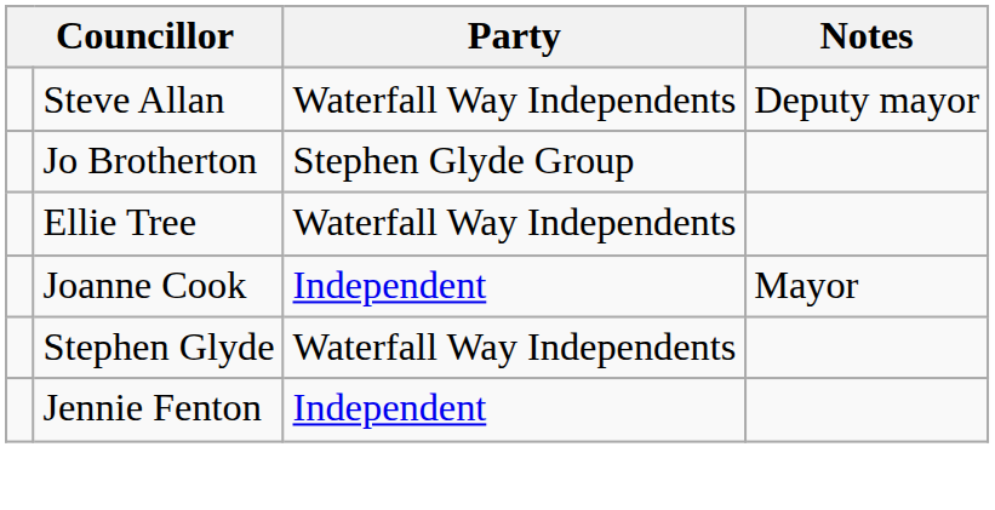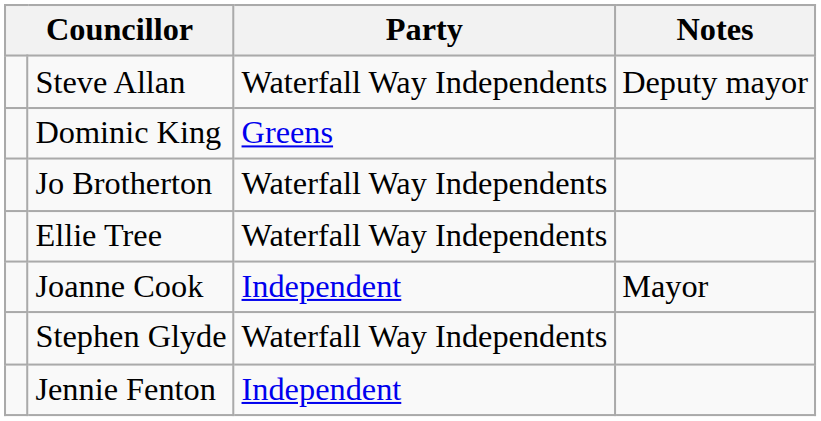+ row: Dominic King | Greens
Jo Brotherton | Party: Stephen Glyde Group -> Waterfall Way Independents
